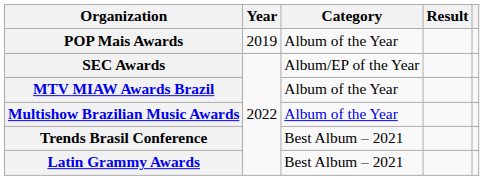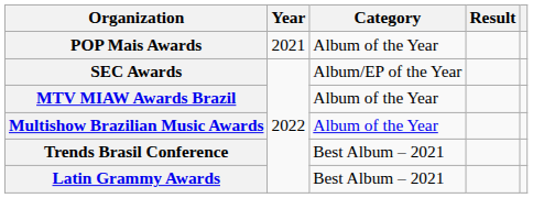POP Mais Awards | Year: 2019 -> 2021
